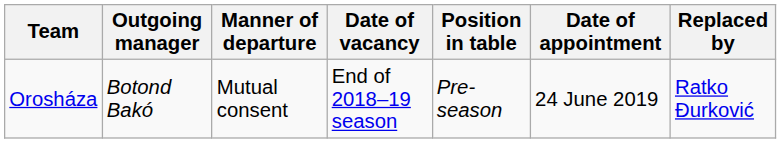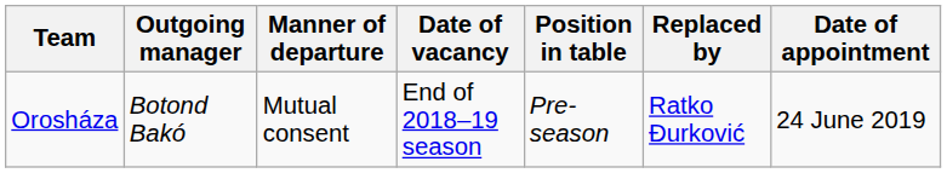columns swapped: Replaced by <-> Date of appointment
